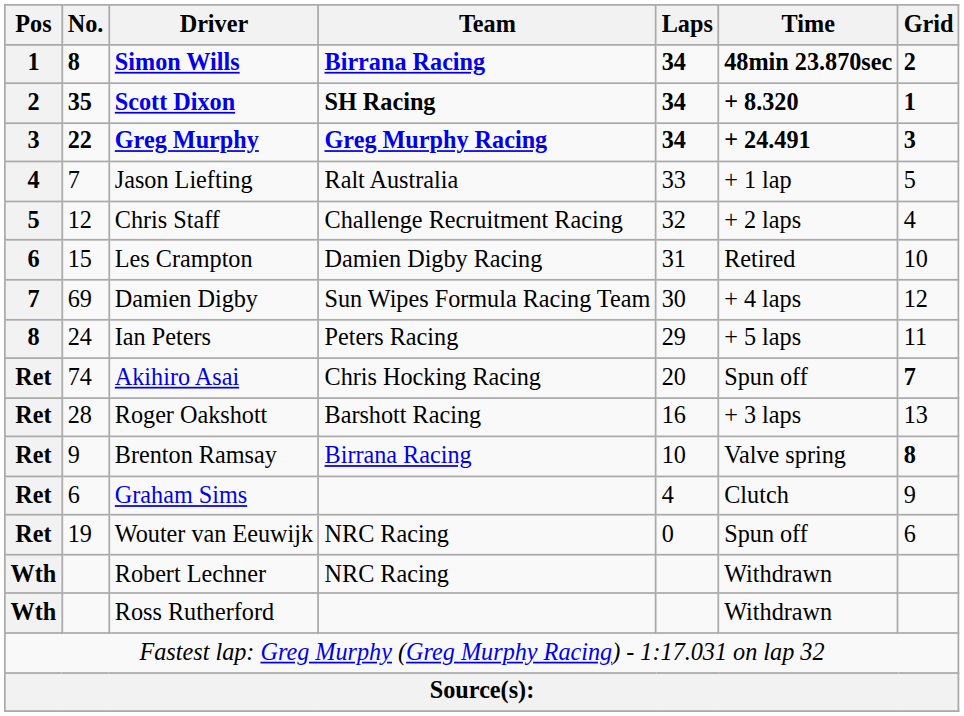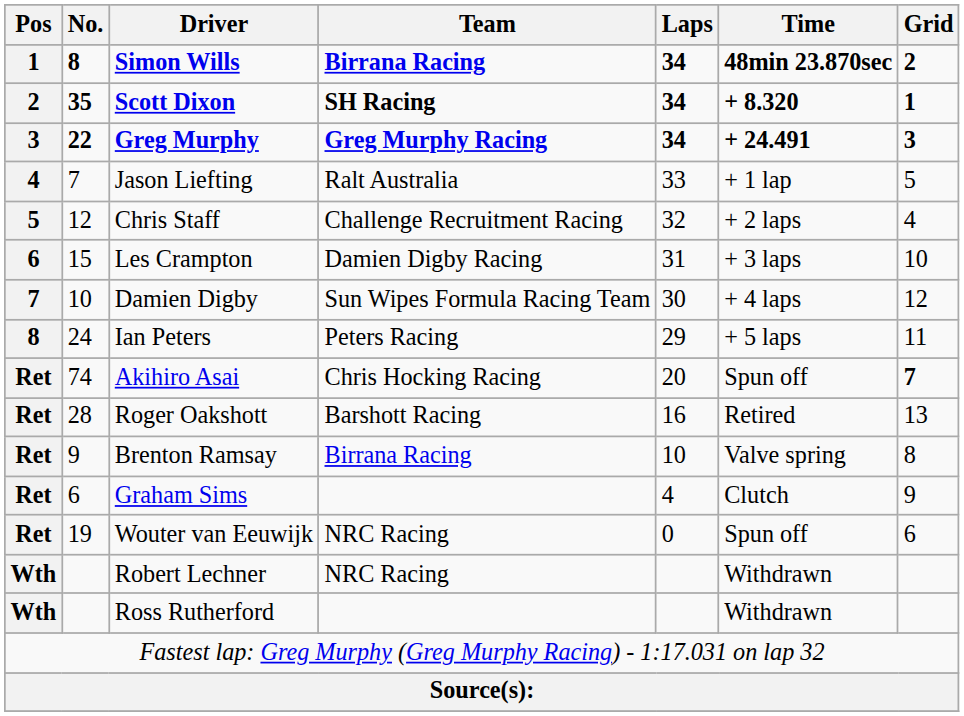Les Crampton | Time: Retired -> + 3 laps
Damien Digby | No.: 69 -> 10
Roger Oakshott | Time: + 3 laps -> Retired
Brenton Ramsay | Grid: bold -> normal
